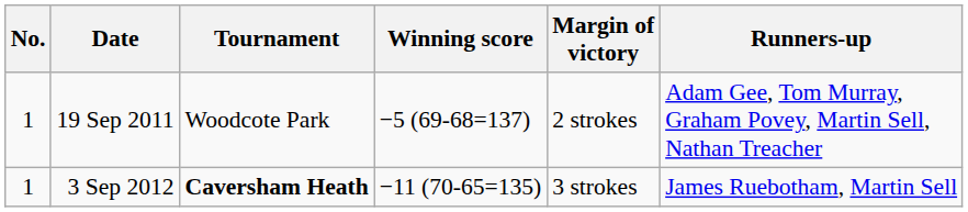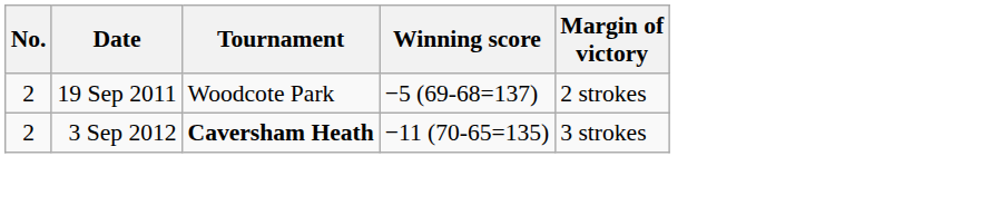- column: Runners-up | Adam Gee, Tom Murray, Graham Povey, Martin Sell, Nathan Treacher | James Ruebotham, Martin Sell
19 Sep 2011 | No.: 1 -> 2
3 Sep 2012 | No.: 1 -> 2
